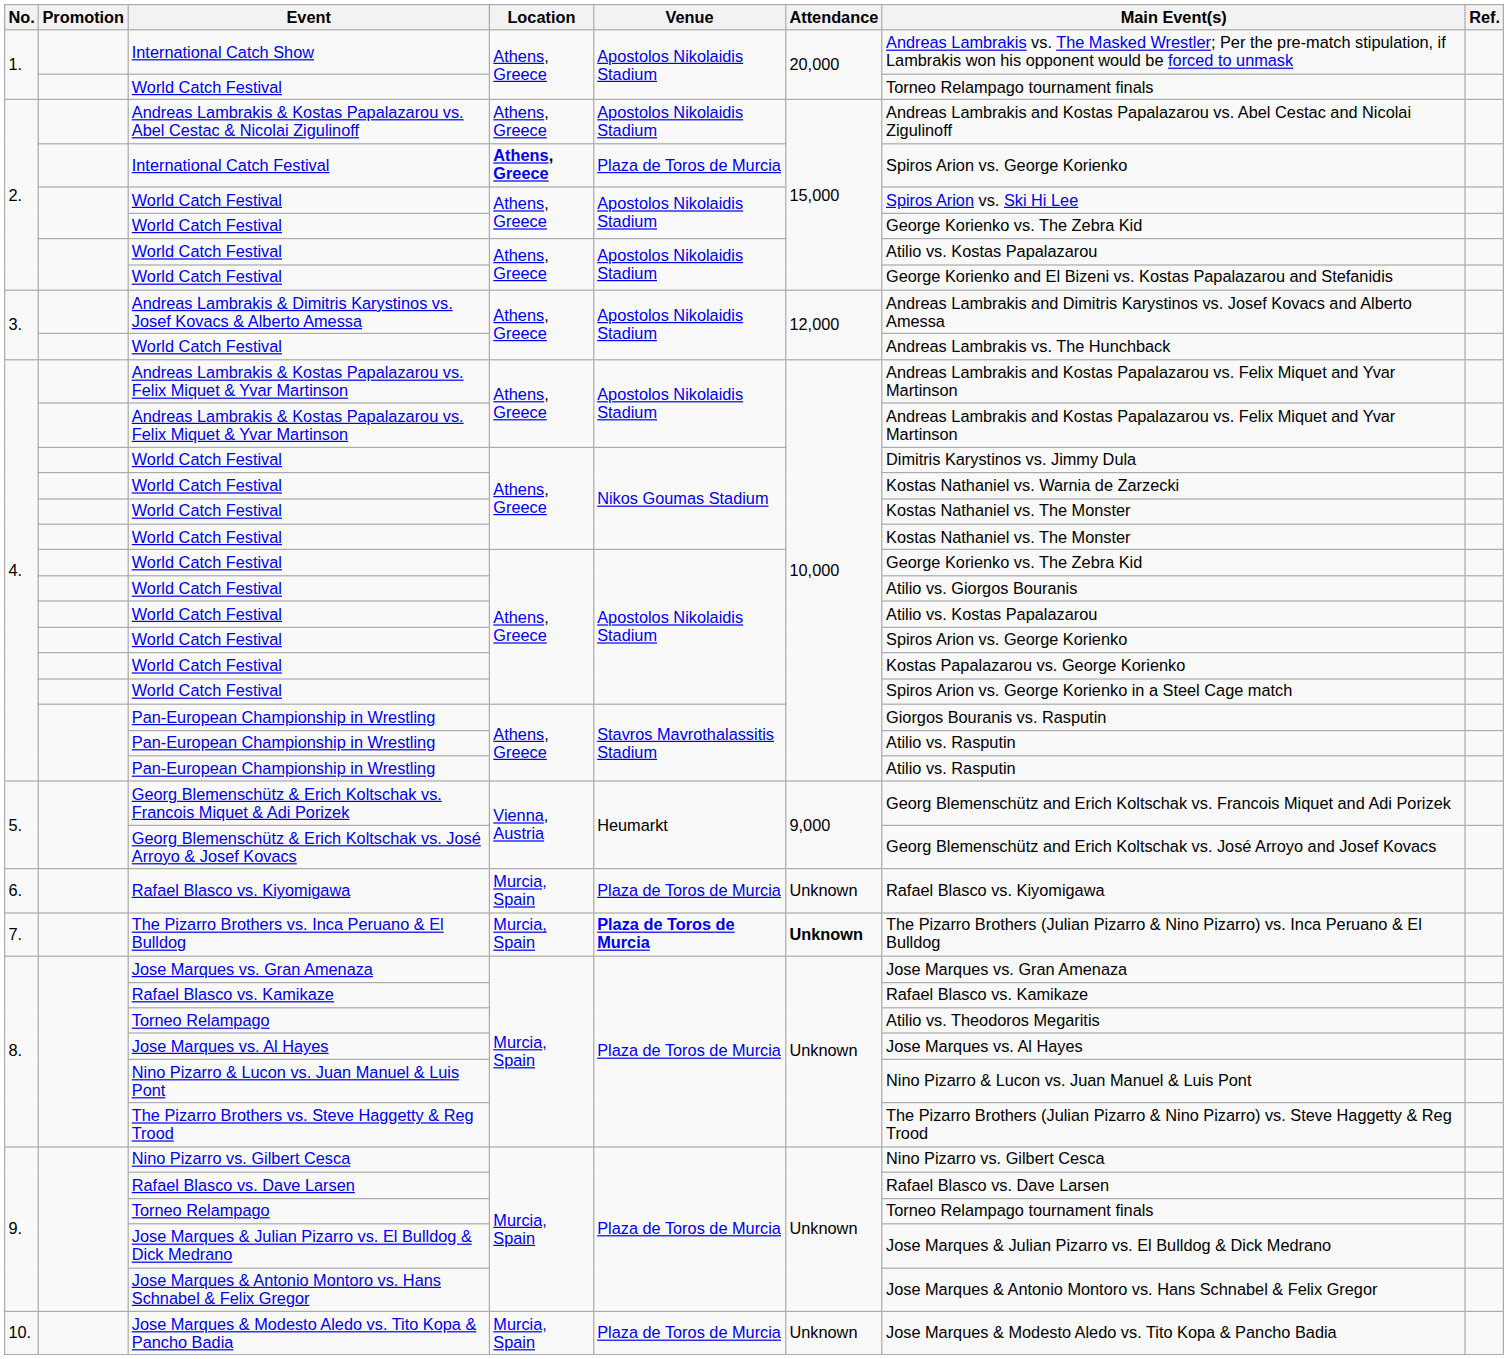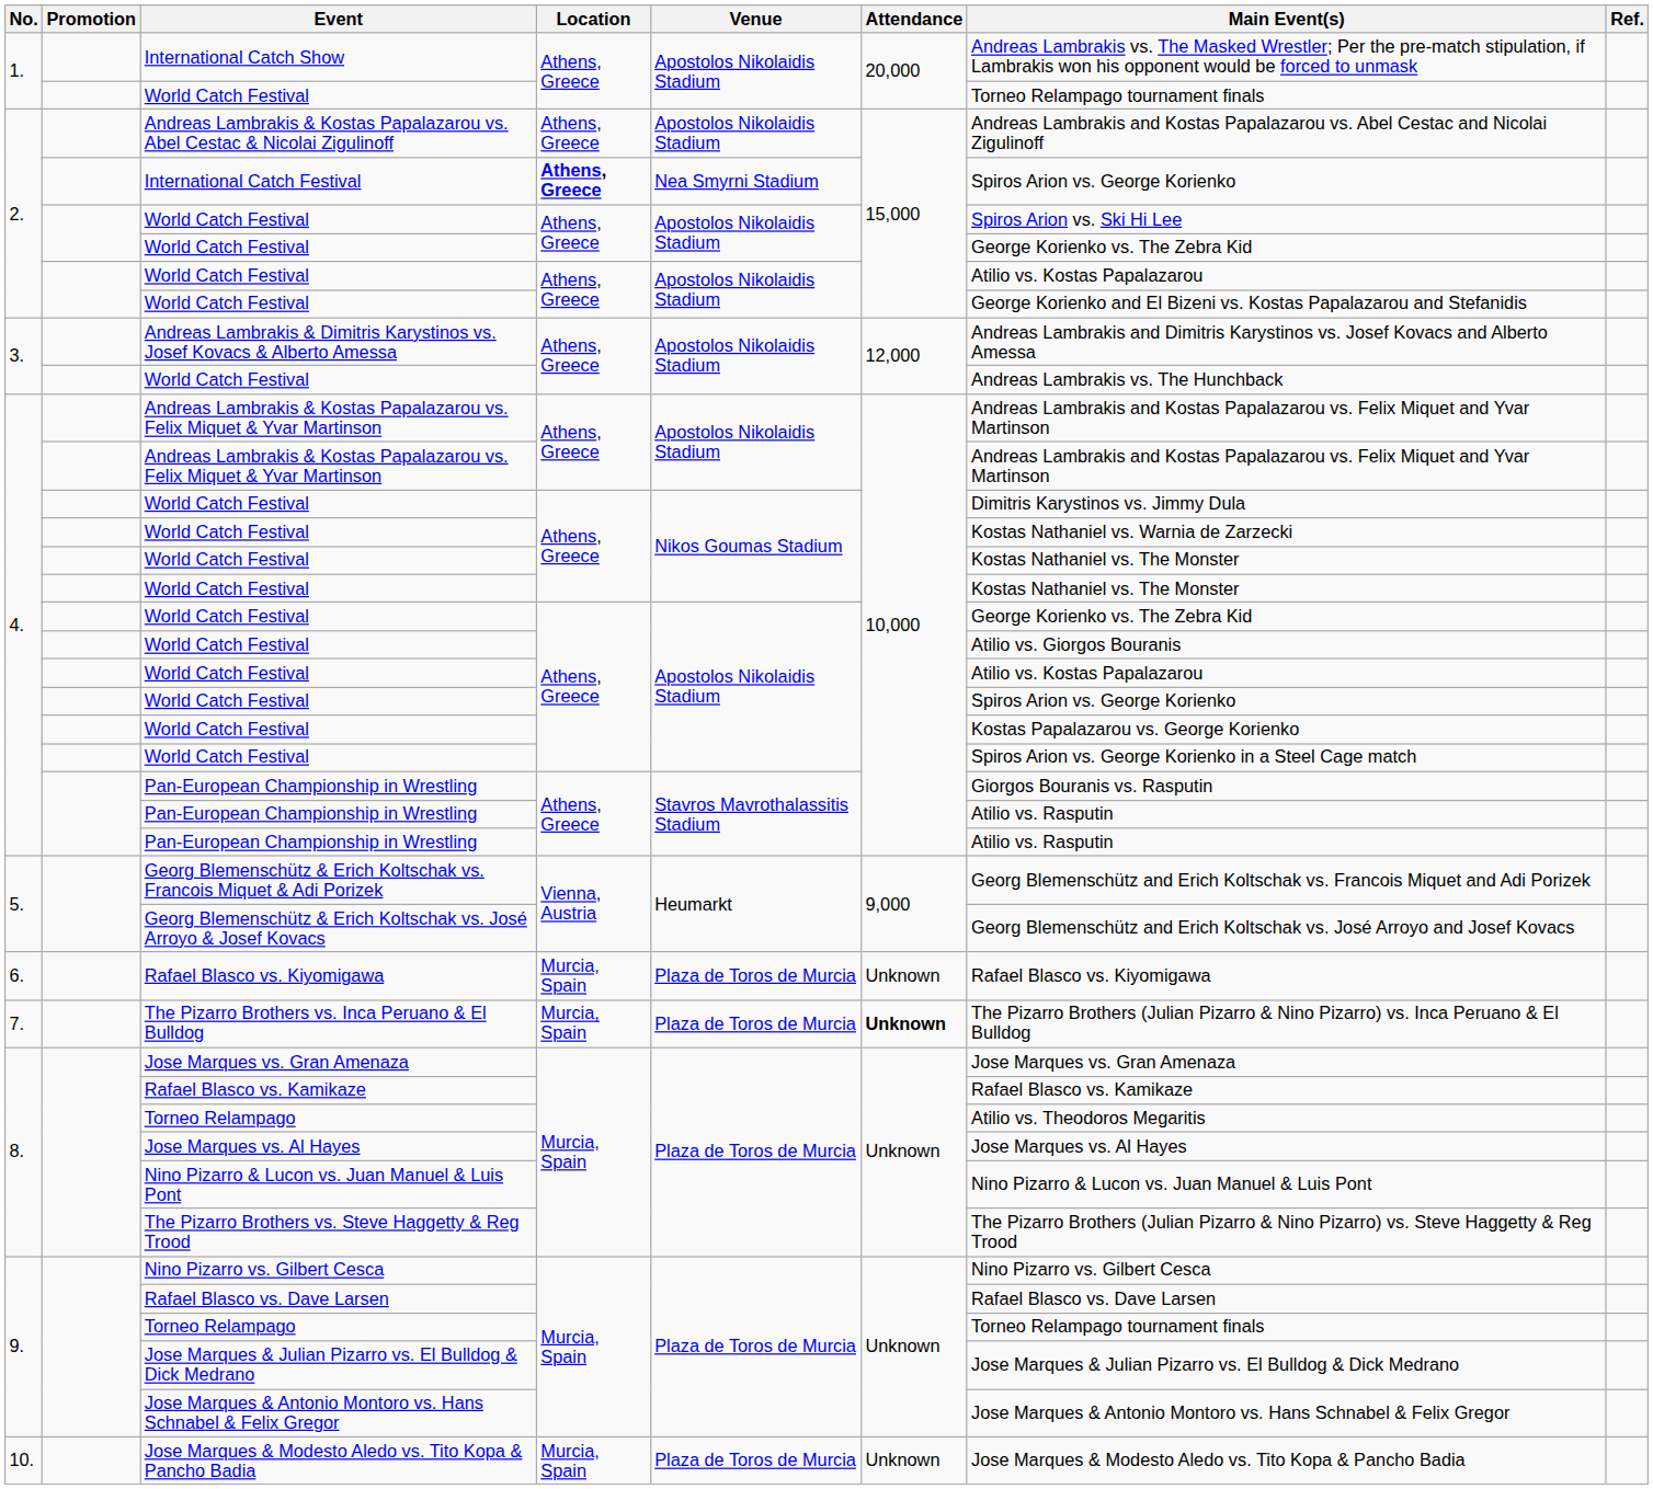International Catch Festival | Venue: Plaza de Toros de Murcia -> Nea Smyrni Stadium
The Pizarro Brothers vs. Inca Peruano & El Bulldog | Venue: bold -> normal
